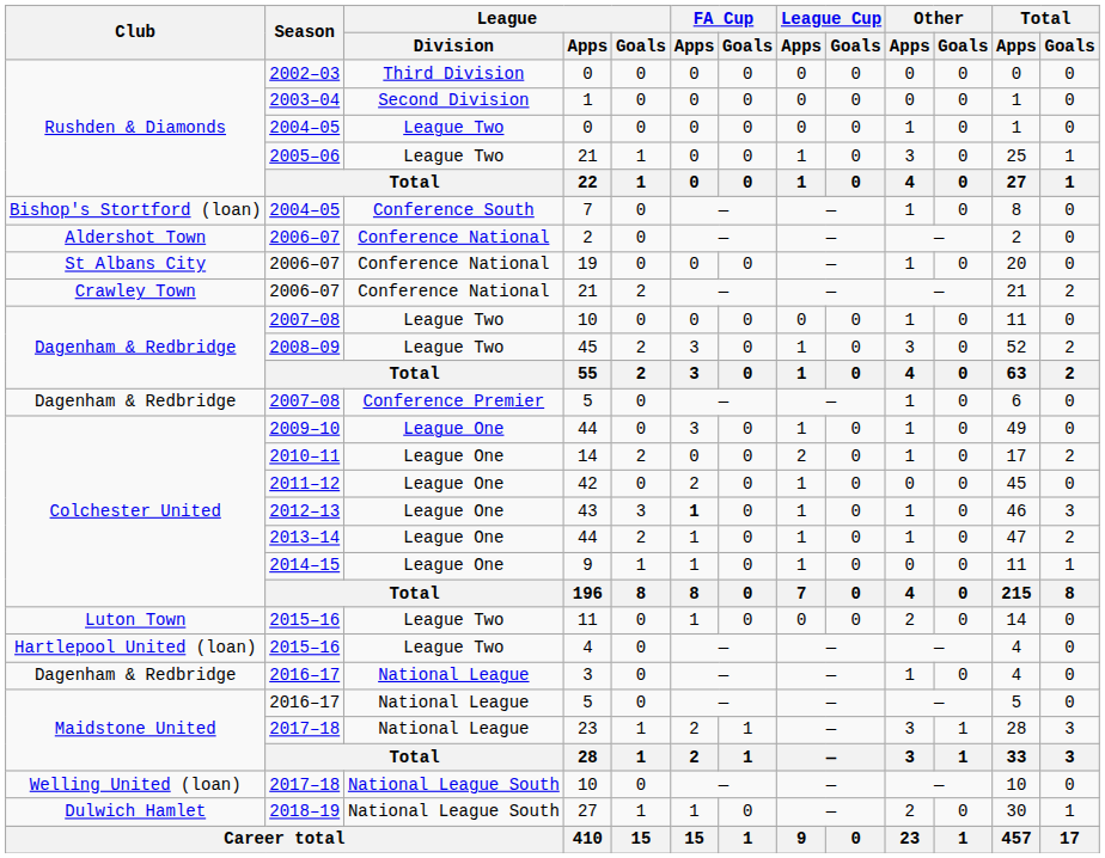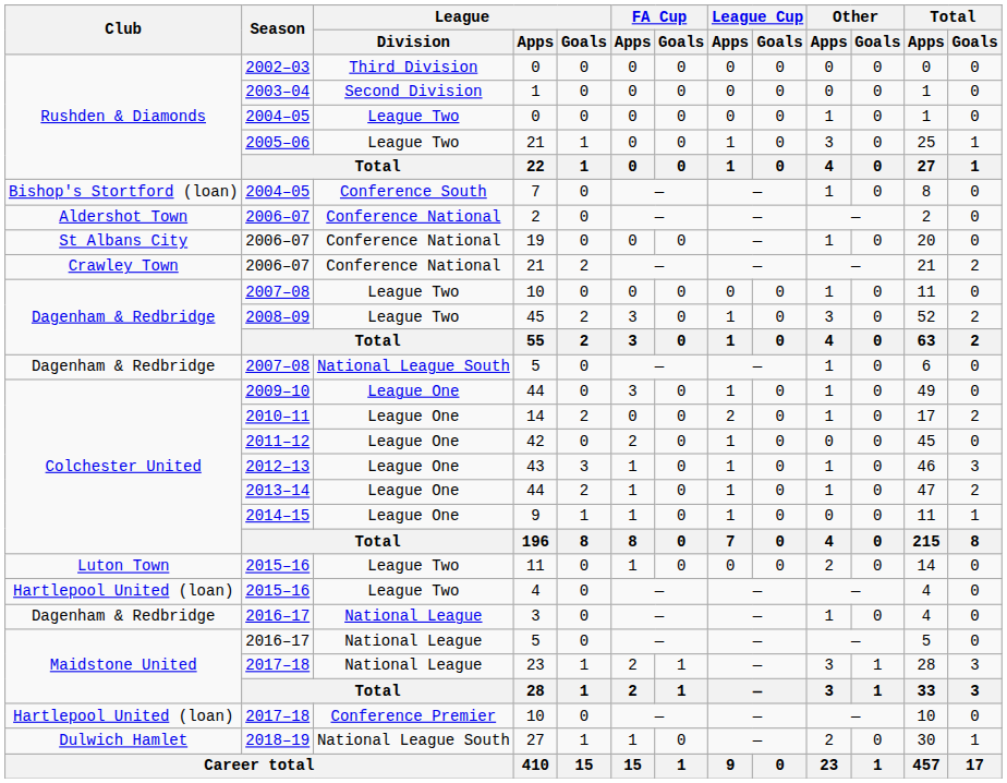2007–08 / 5 | League / Division: Conference Premier -> National League South
43 | FA Cup / Apps: bold -> normal
2017–18 / 10 | Club: Welling United (loan) -> Hartlepool United (loan)
2017–18 / 10 | League / Division: National League South -> Conference Premier
